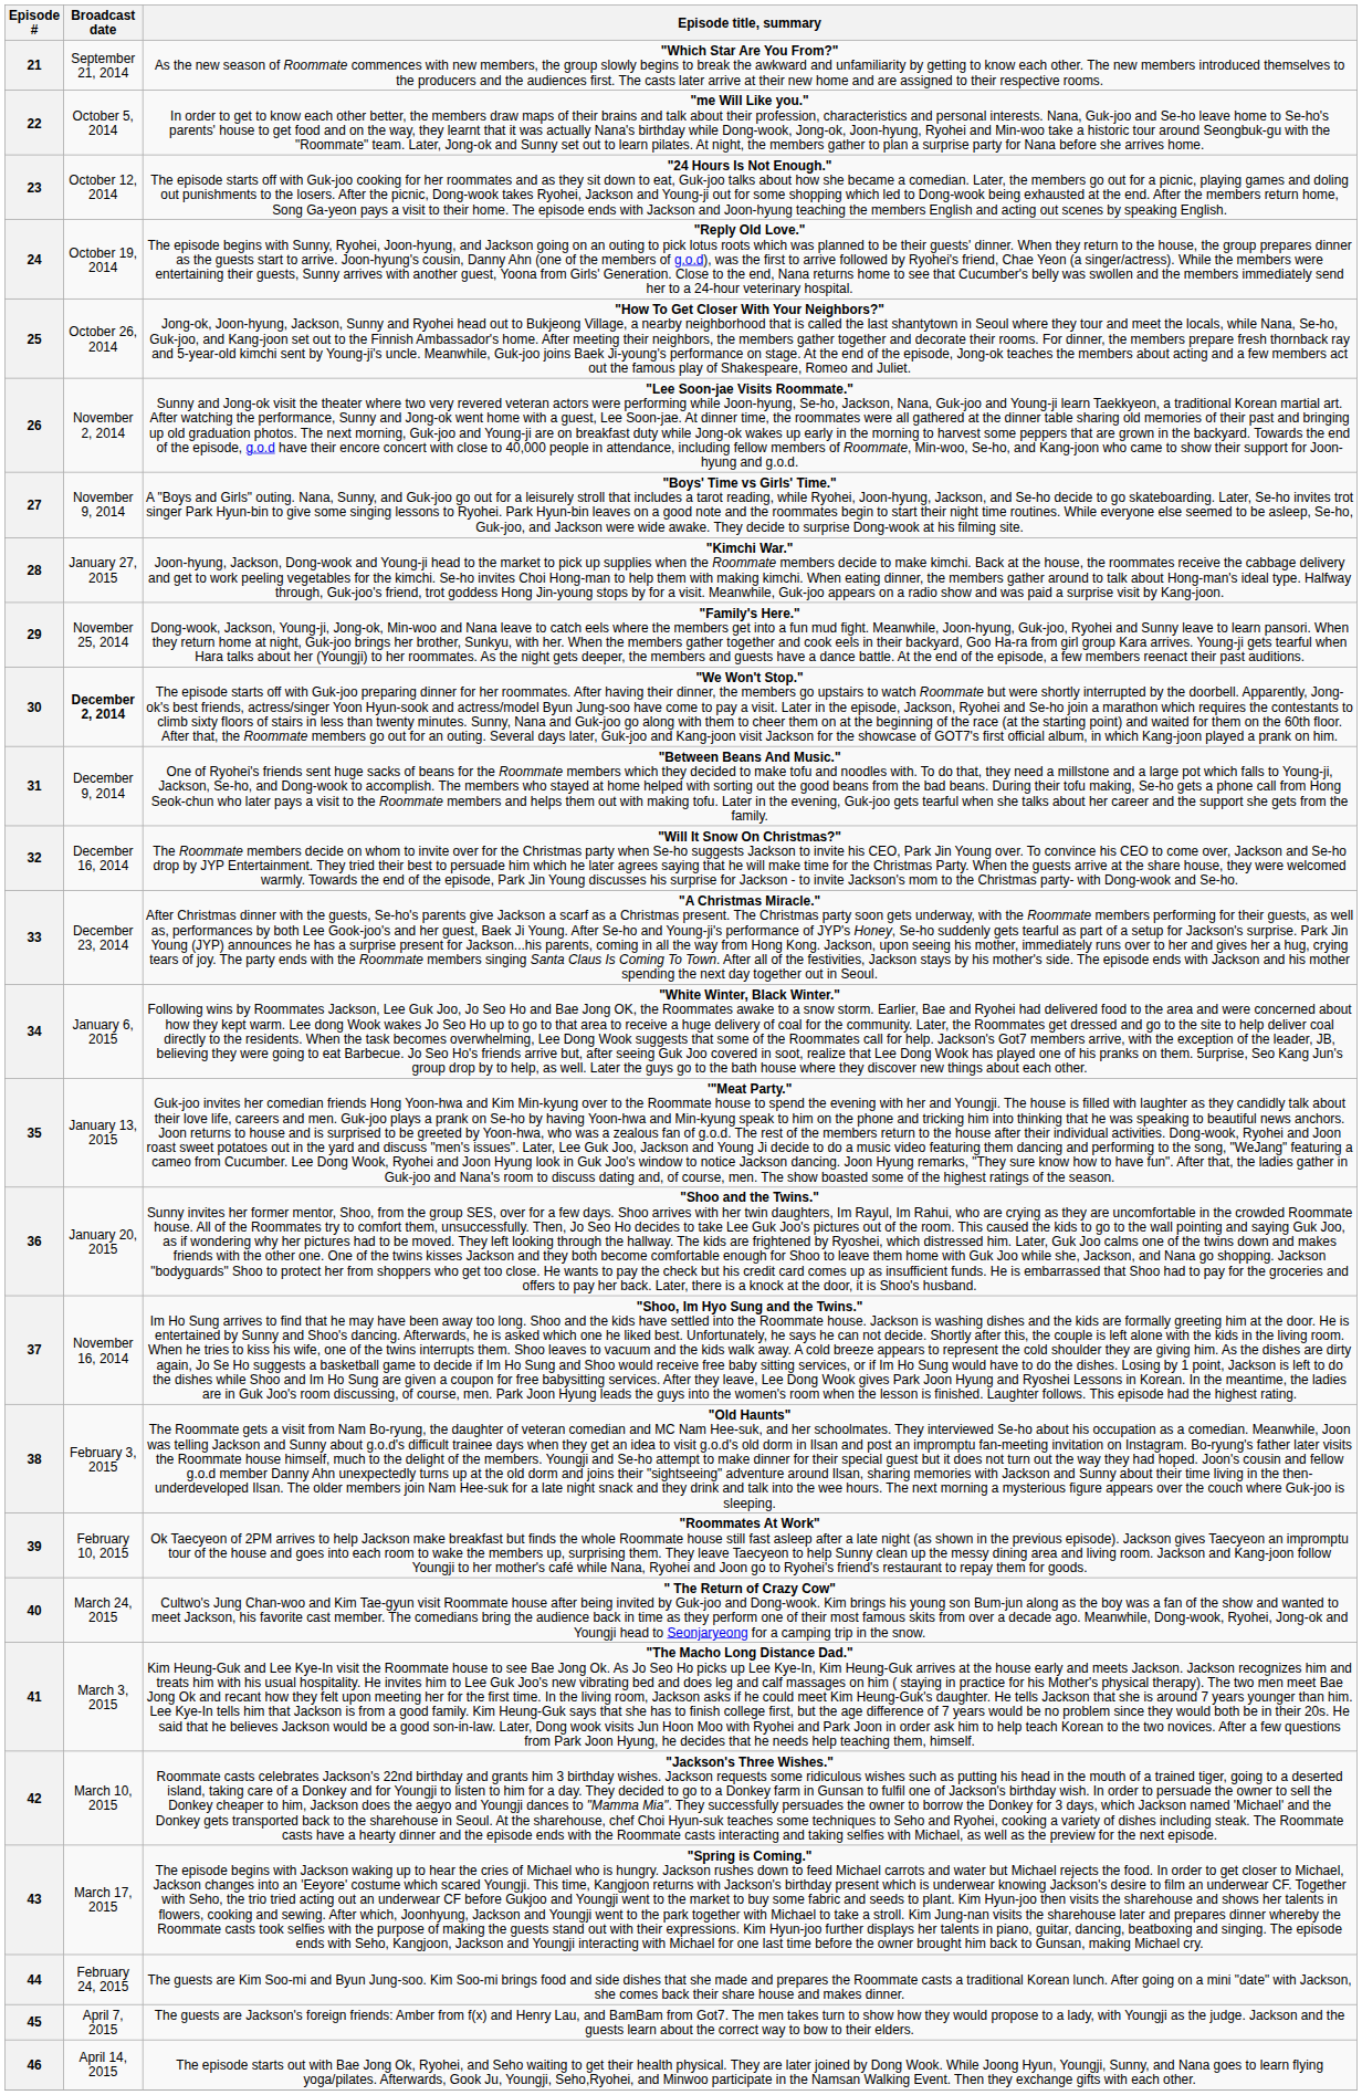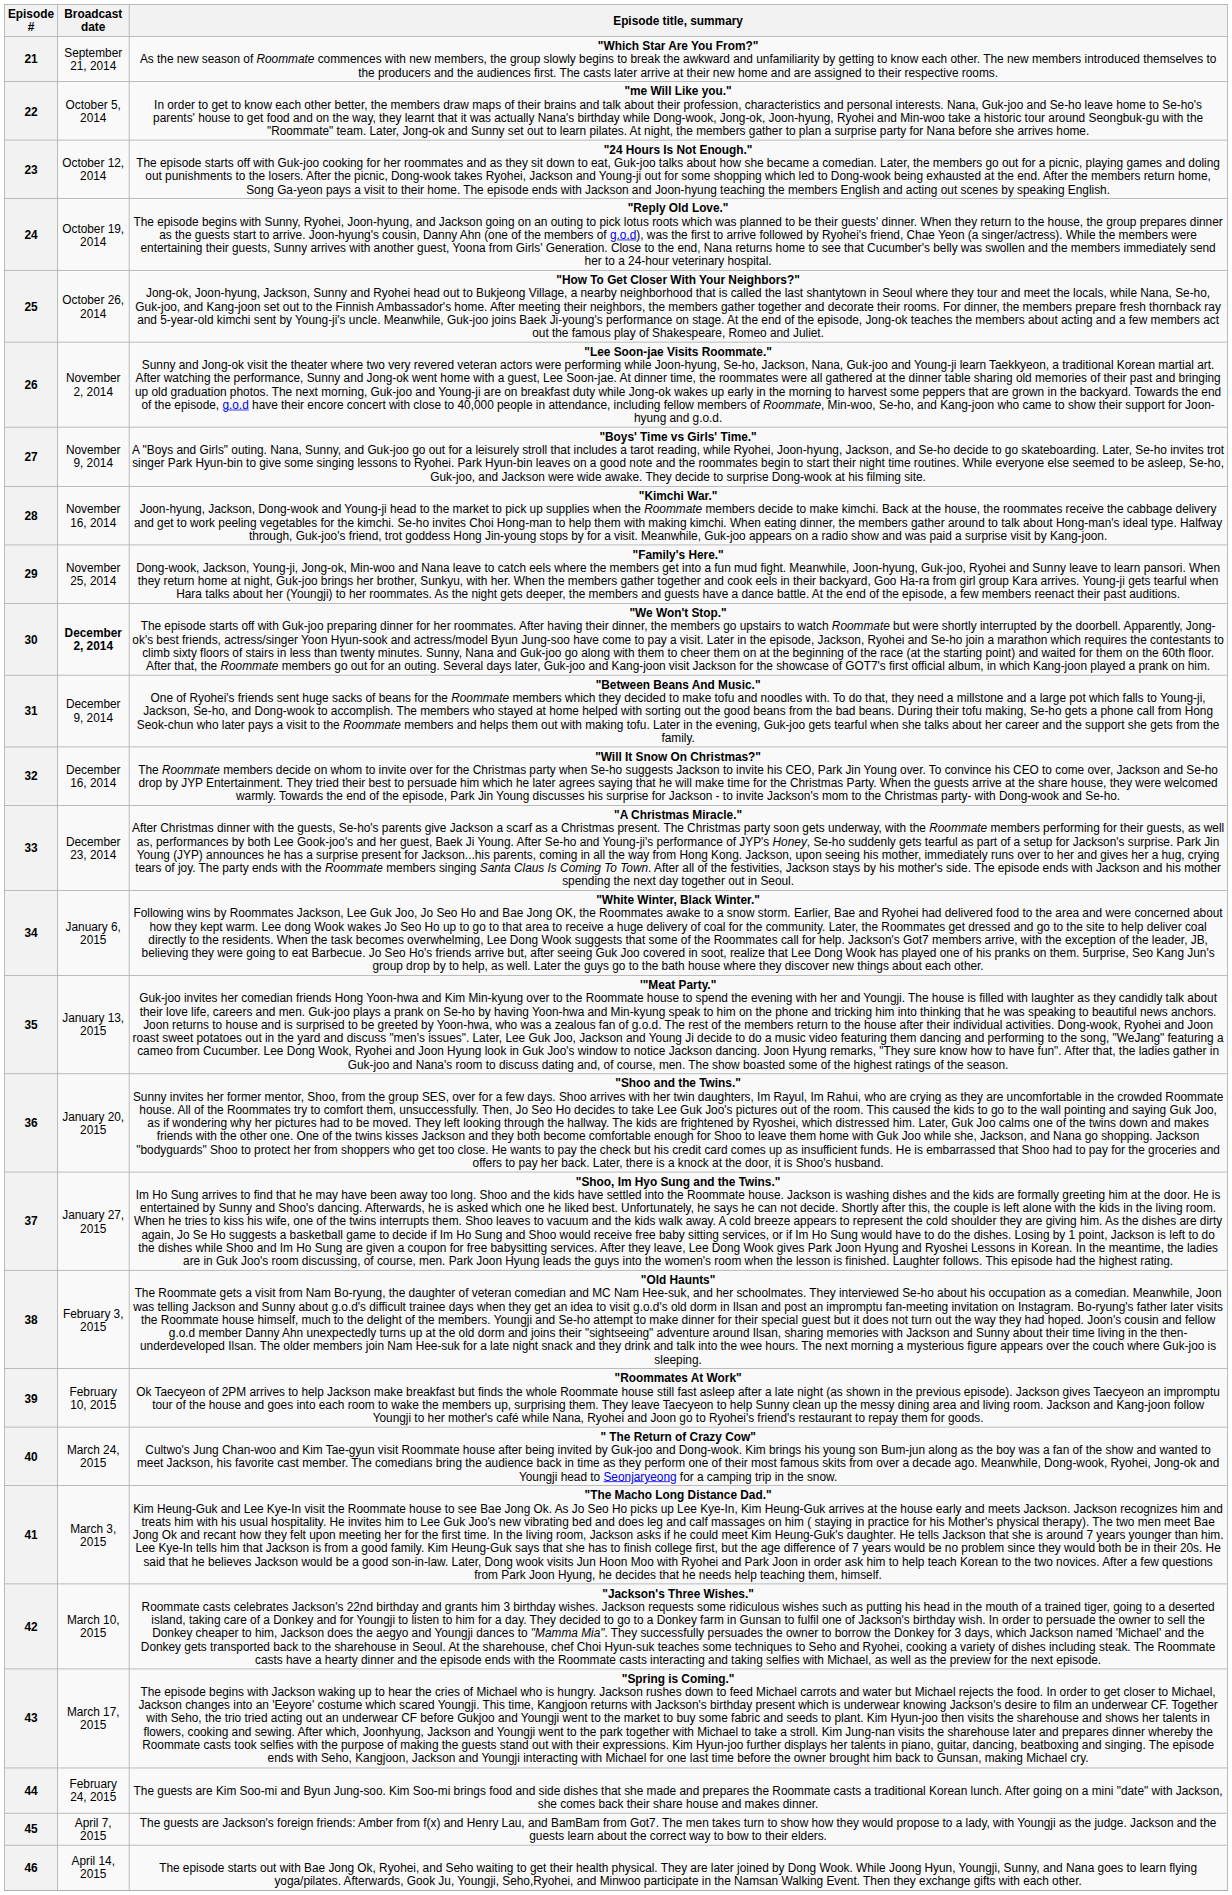28 | Broadcast date: January 27, 2015 -> November 16, 2014
37 | Broadcast date: November 16, 2014 -> January 27, 2015
